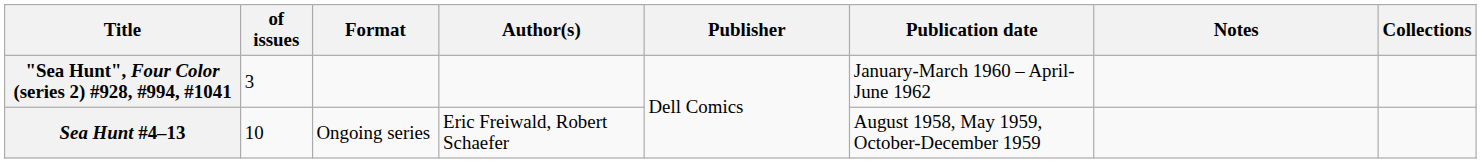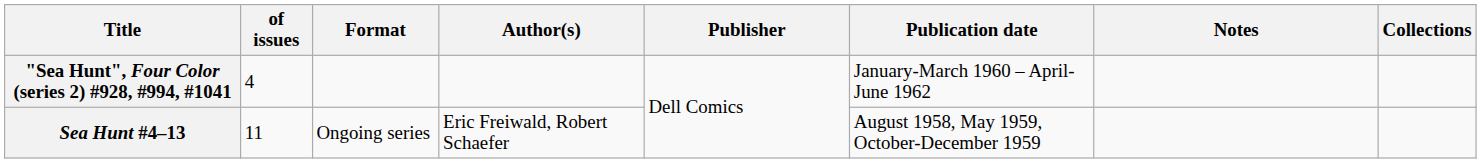"Sea Hunt", Four Color (series 2) #928, #994, #1041 | of issues: 3 -> 4
Sea Hunt #4–13 | of issues: 10 -> 11
